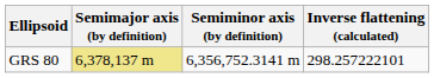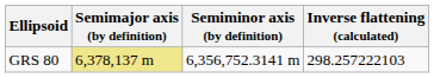GRS 80 | Inverse flattening (calculated): 298.257222101 -> 298.257222103
